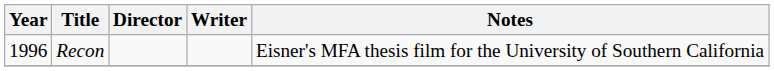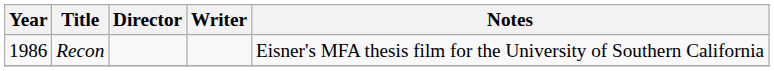Recon | Year: 1996 -> 1986
